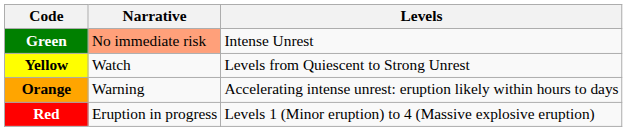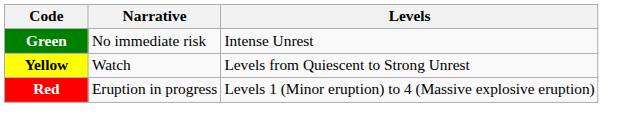Green | Narrative: lightsalmon background -> no background
- row: Orange | Warning | Accelerating intense unrest: eruption likely within hours to days
